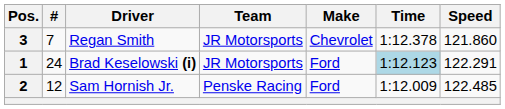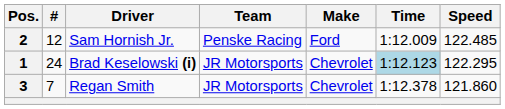rows swapped: 2 <-> 3
1 | Make: Ford -> Chevrolet
1 | Speed: 122.291 -> 122.295
